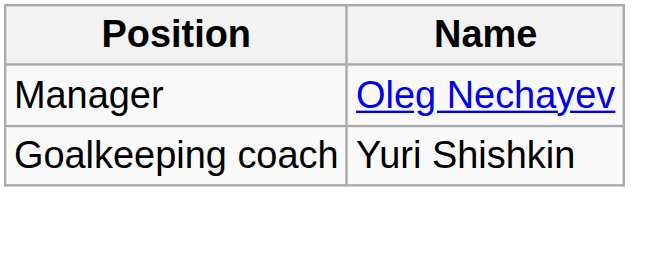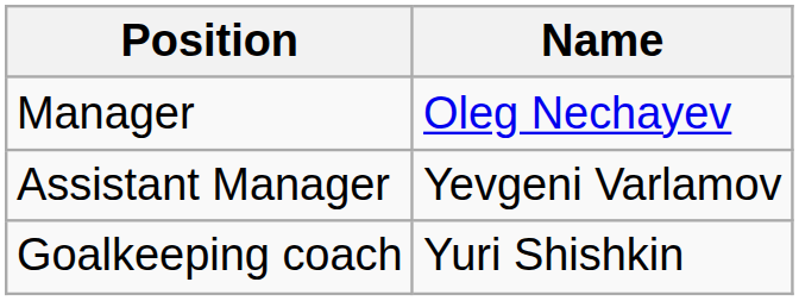+ row: Assistant Manager | Yevgeni Varlamov
